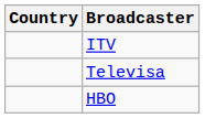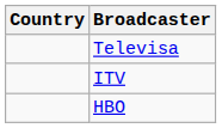rows swapped: Televisa <-> ITV
